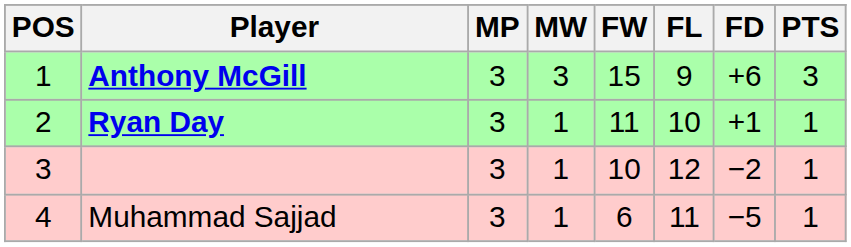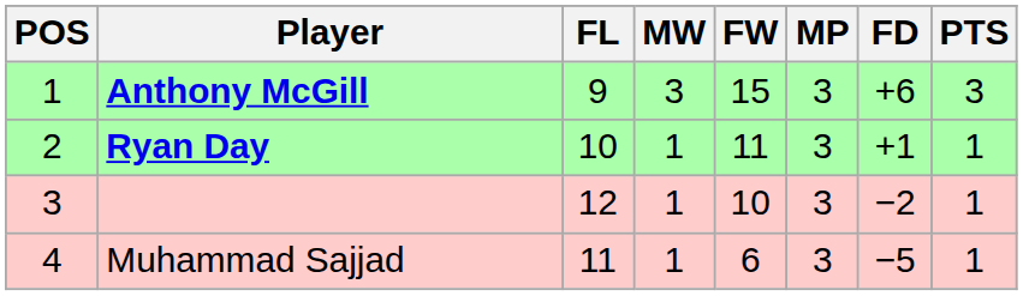columns swapped: MP <-> FL
